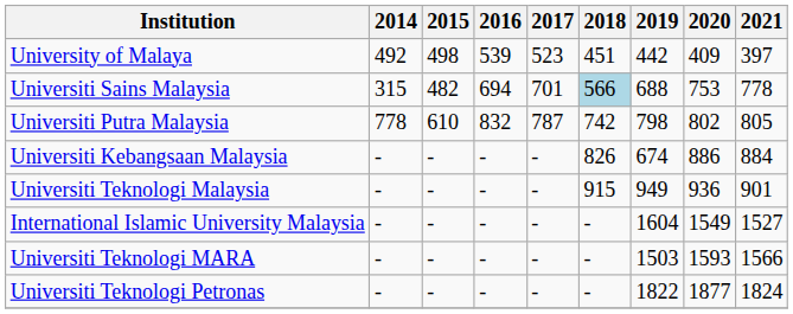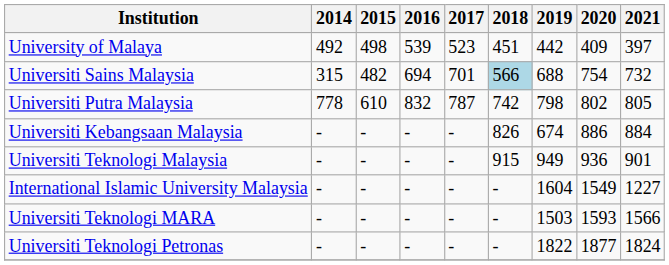Universiti Sains Malaysia | 2020: 753 -> 754
Universiti Sains Malaysia | 2021: 778 -> 732
International Islamic University Malaysia | 2021: 1527 -> 1227
